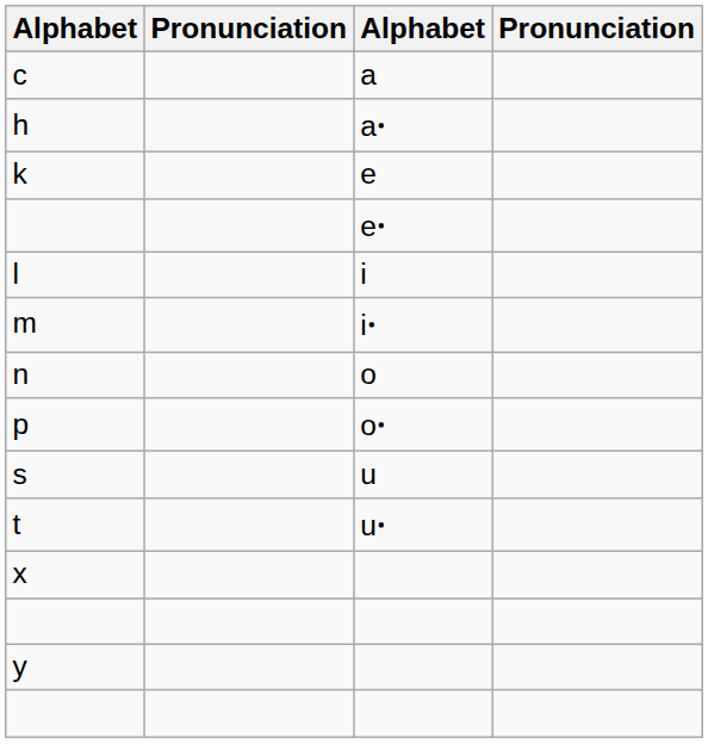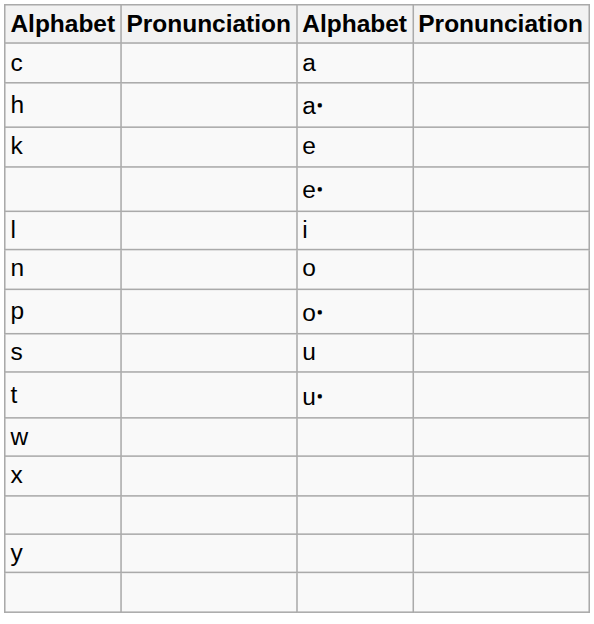- row: m | iꞏ
+ row: w
